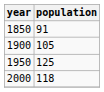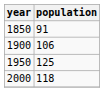1900 | population: 105 -> 106
